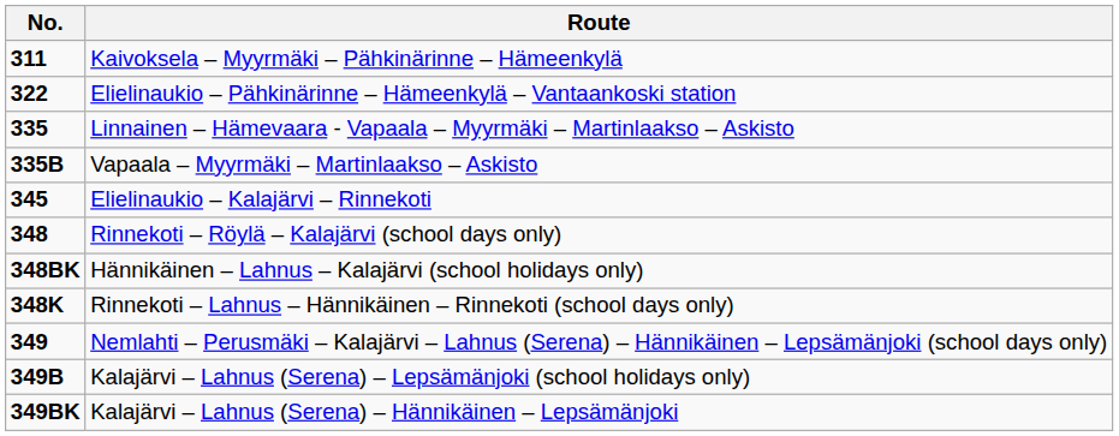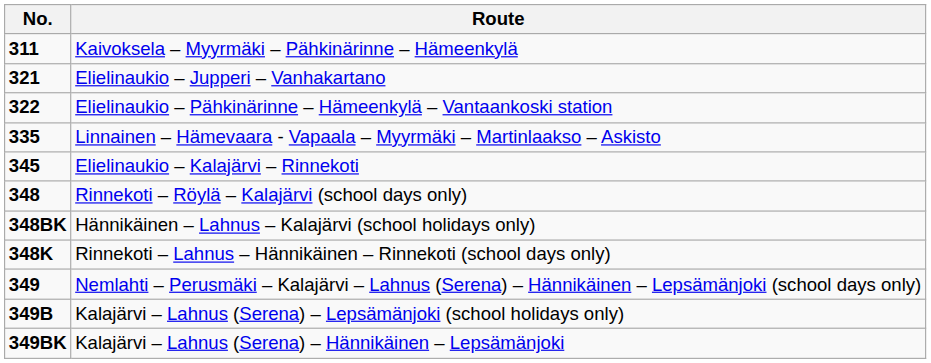+ row: 321 | Elielinaukio – Jupperi – Vanhakartano
- row: 335B | Vapaala – Myyrmäki – Martinlaakso – Askisto
